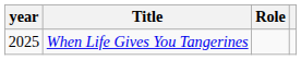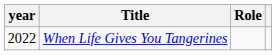When Life Gives You Tangerines | year: 2025 -> 2022
